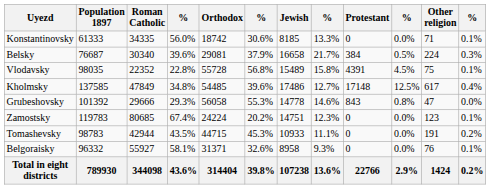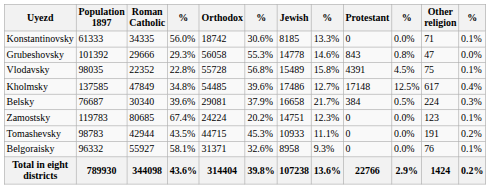rows swapped: Belsky <-> Grubeshovsky
